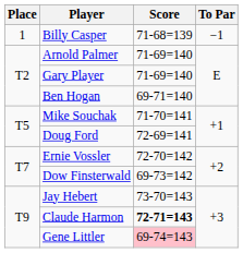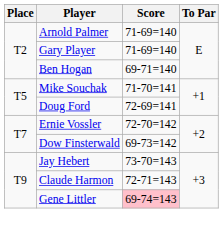- row: 1 | Billy Casper | 71-68=139 | −1
Claude Harmon | Score: bold -> normal
